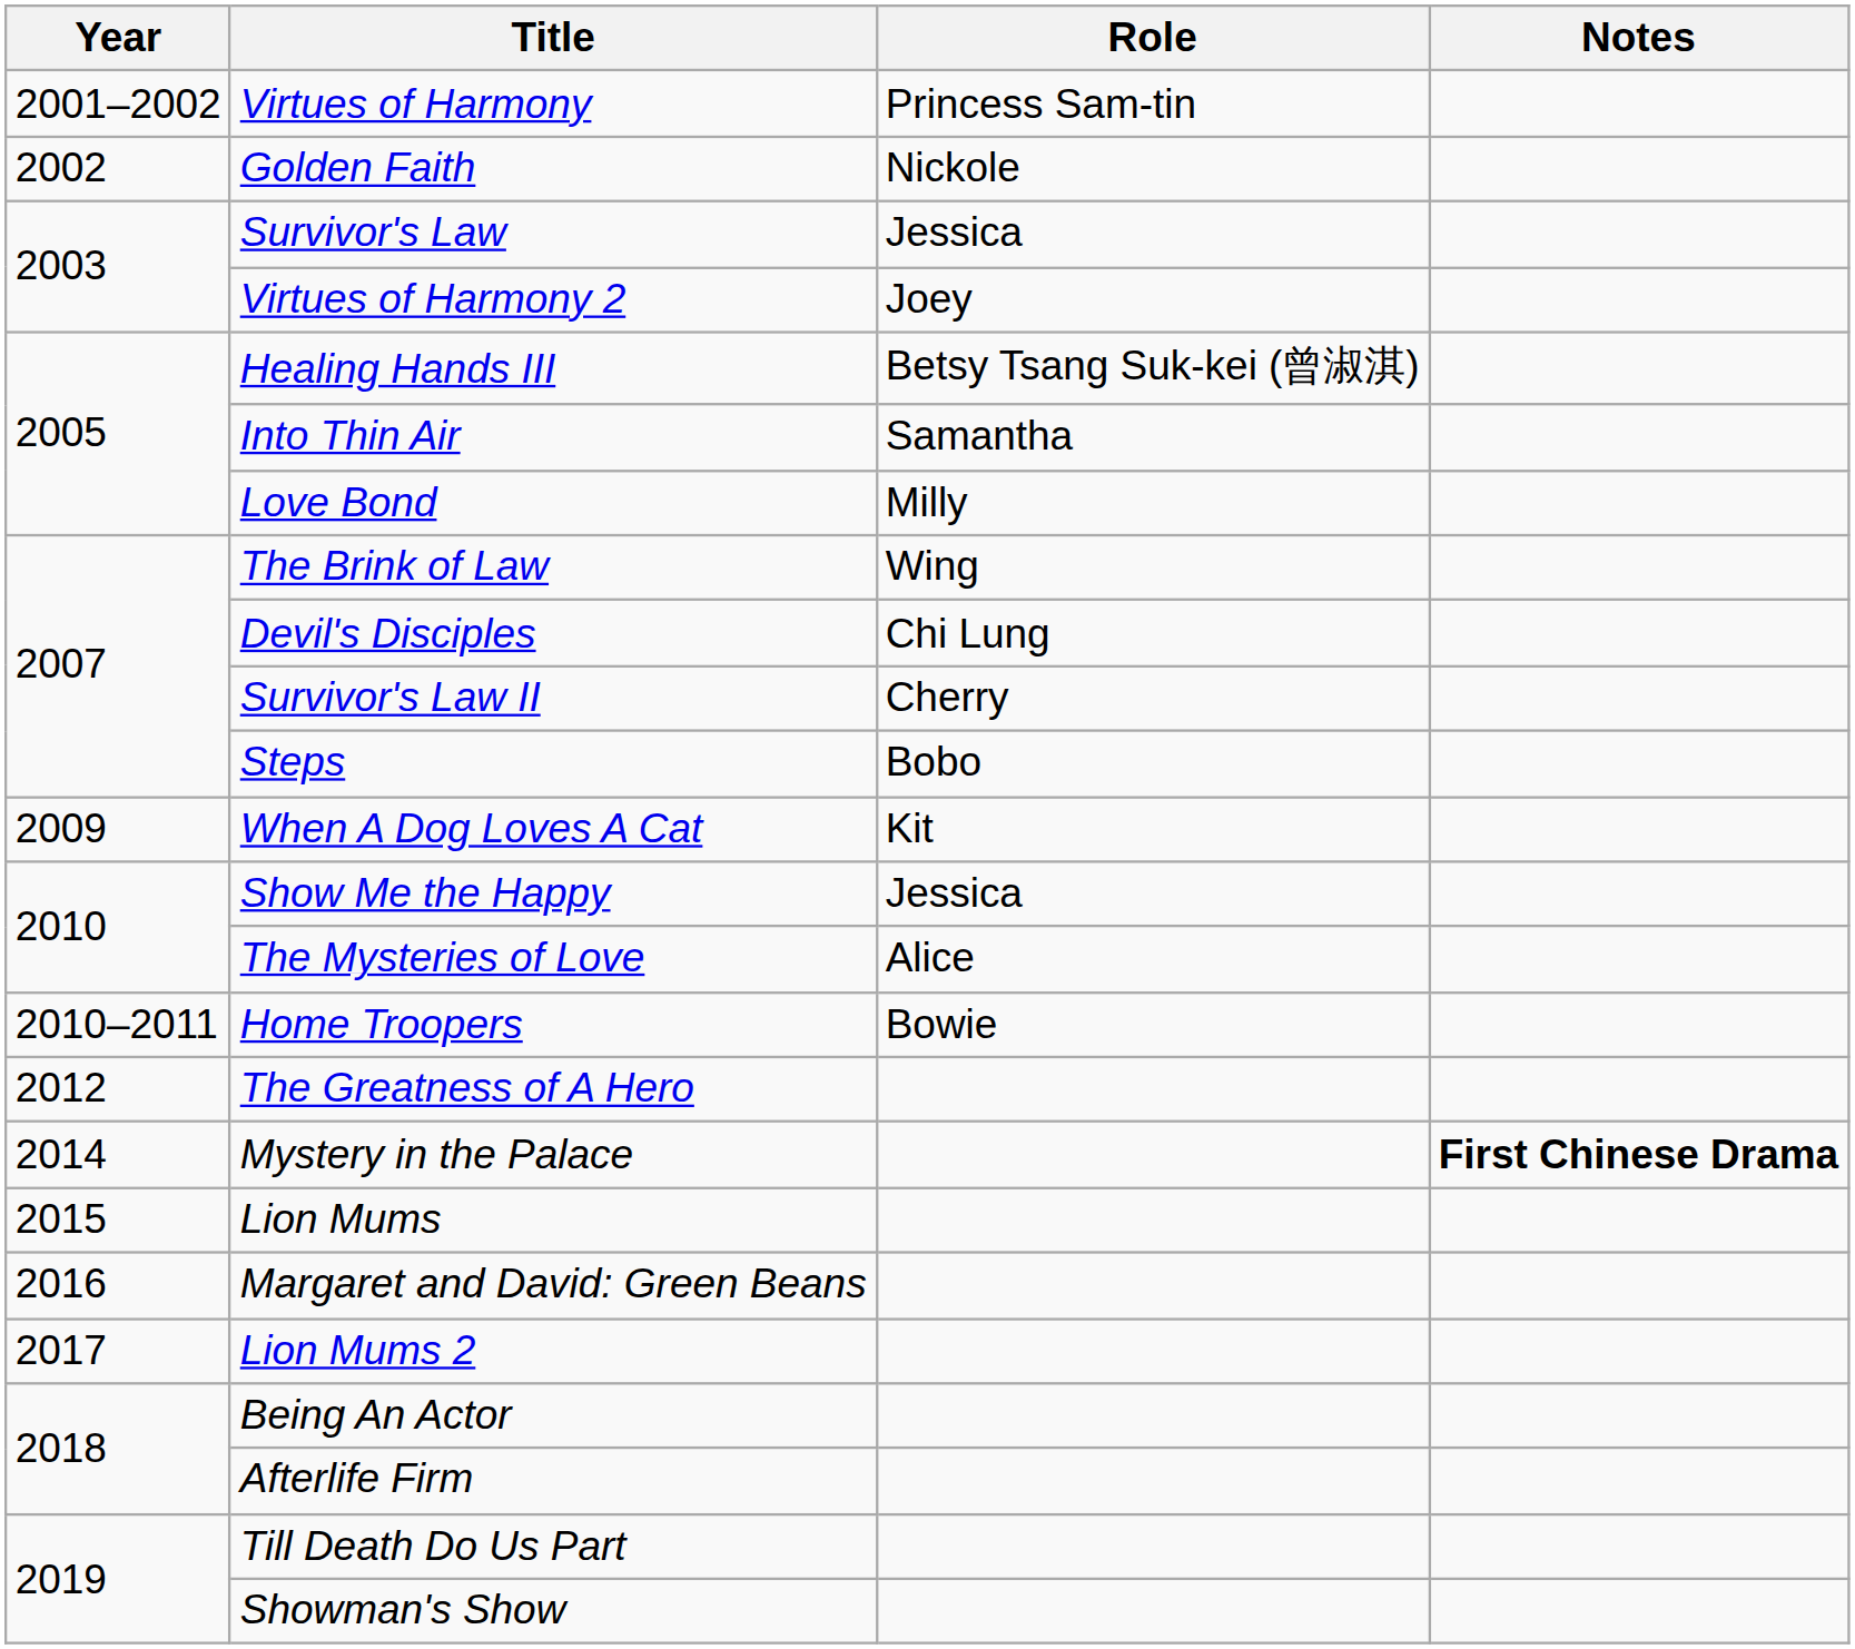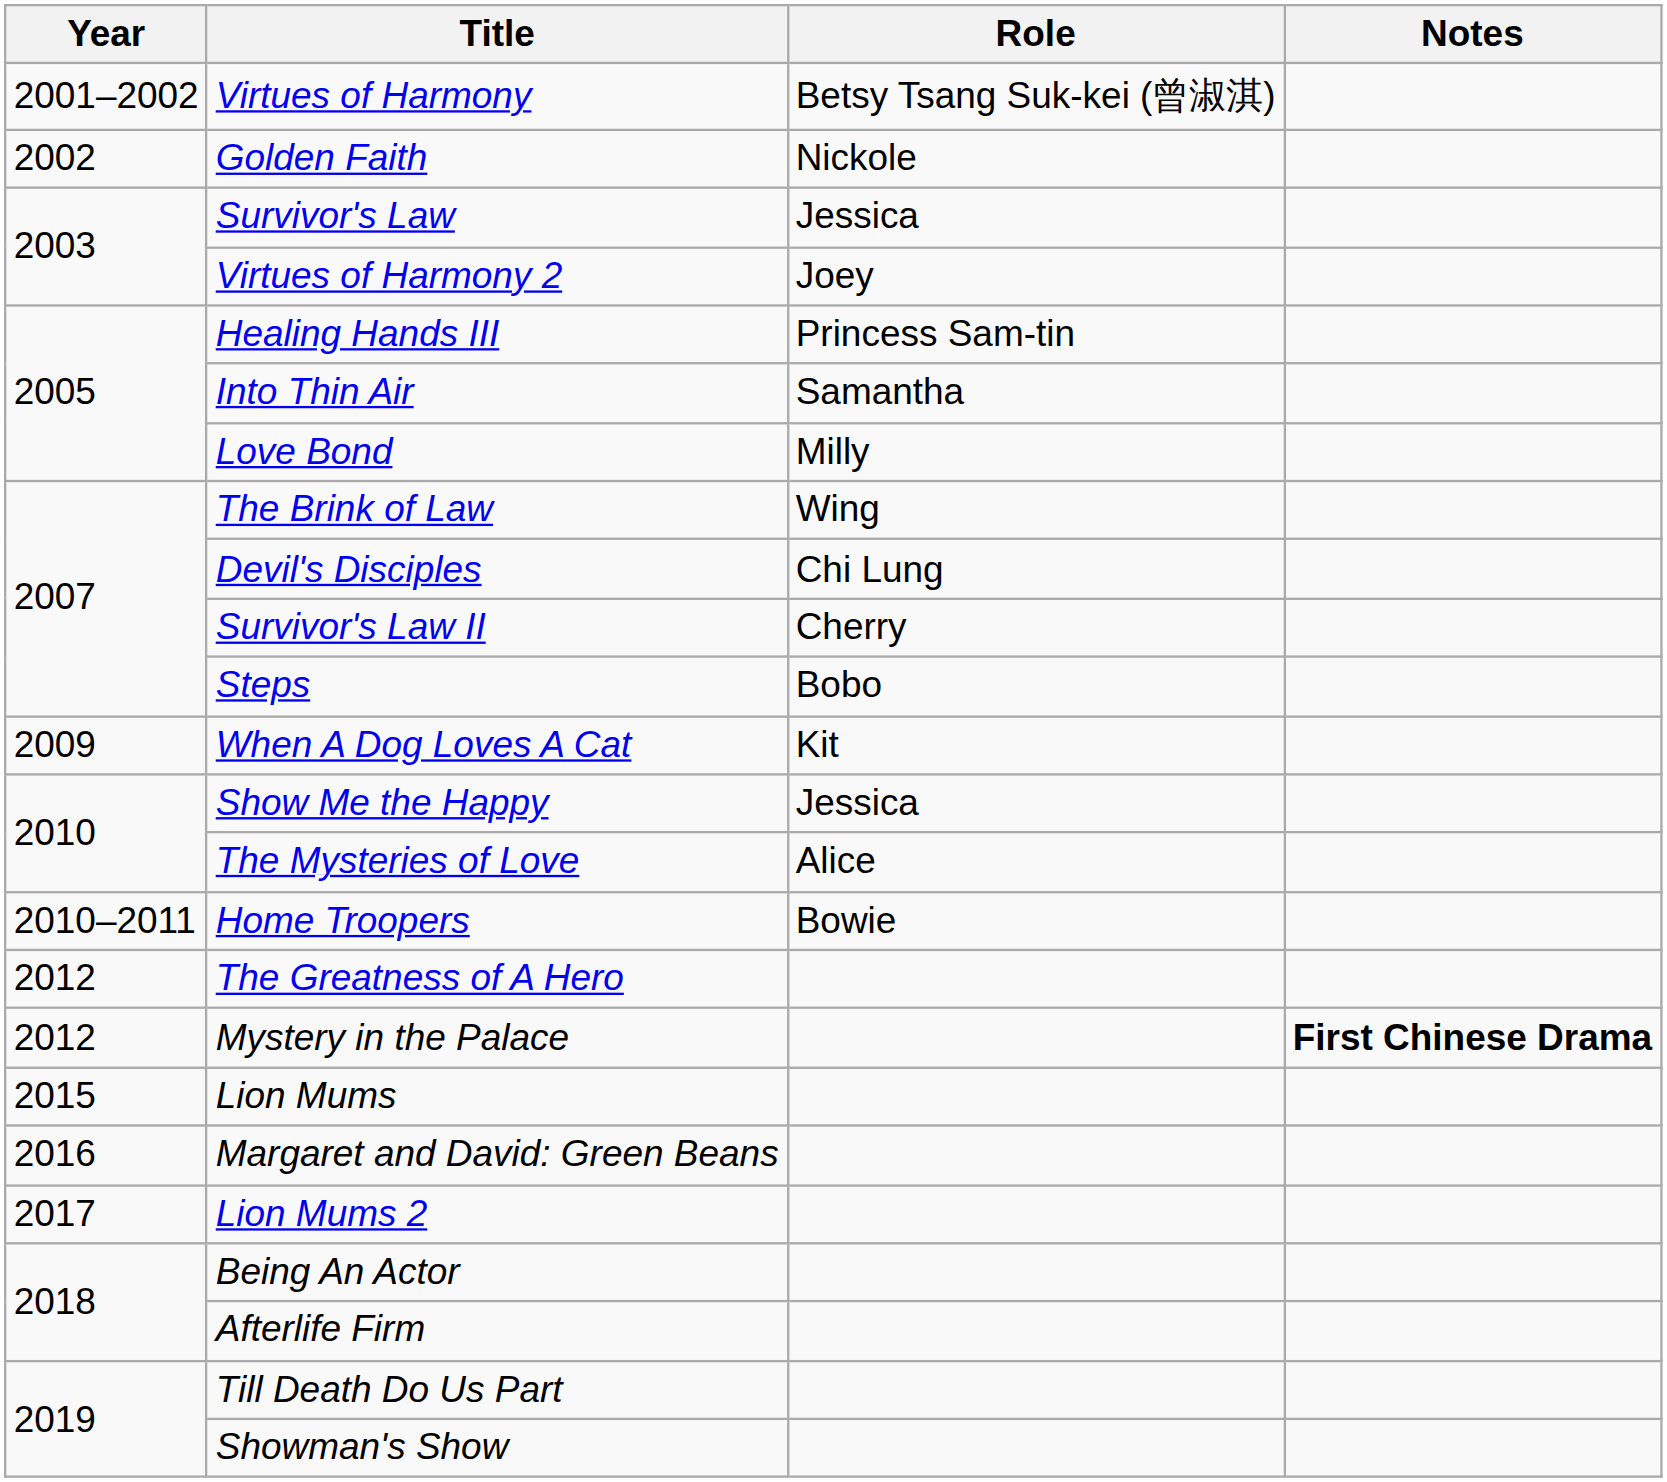Virtues of Harmony | Role: Princess Sam-tin -> Betsy Tsang Suk-kei (曾淑淇)
Healing Hands III | Role: Betsy Tsang Suk-kei (曾淑淇) -> Princess Sam-tin
Mystery in the Palace | Year: 2014 -> 2012
